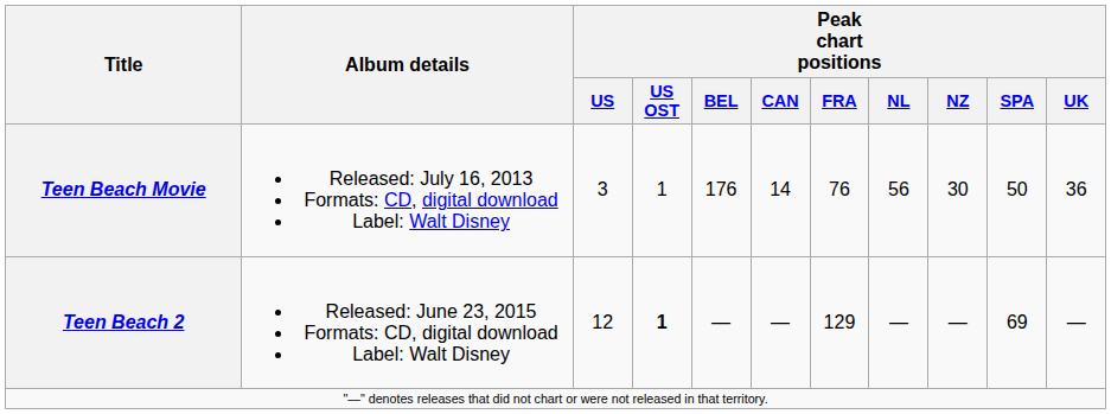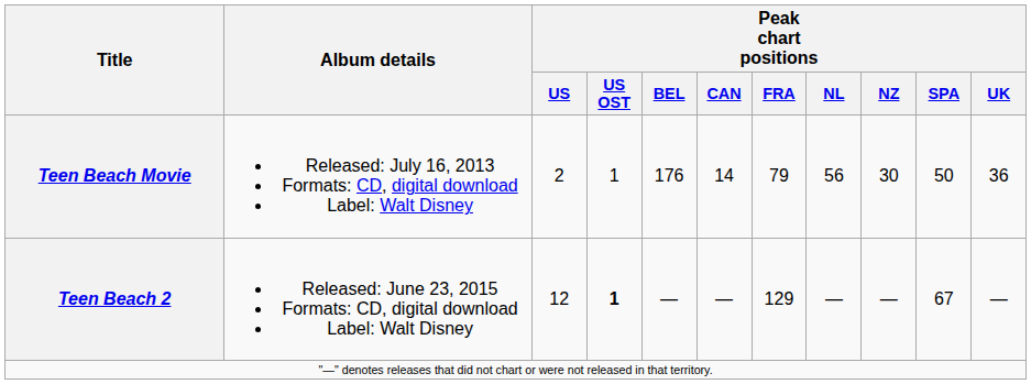Teen Beach Movie | Peak chart positions / US: 3 -> 2
Teen Beach Movie | Peak chart positions / FRA: 76 -> 79
Teen Beach 2 | Peak chart positions / SPA: 69 -> 67
